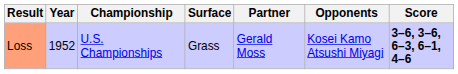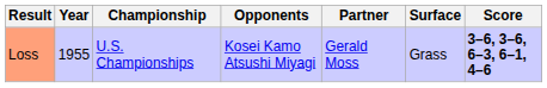columns swapped: Surface <-> Opponents
Loss | Year: 1952 -> 1955
